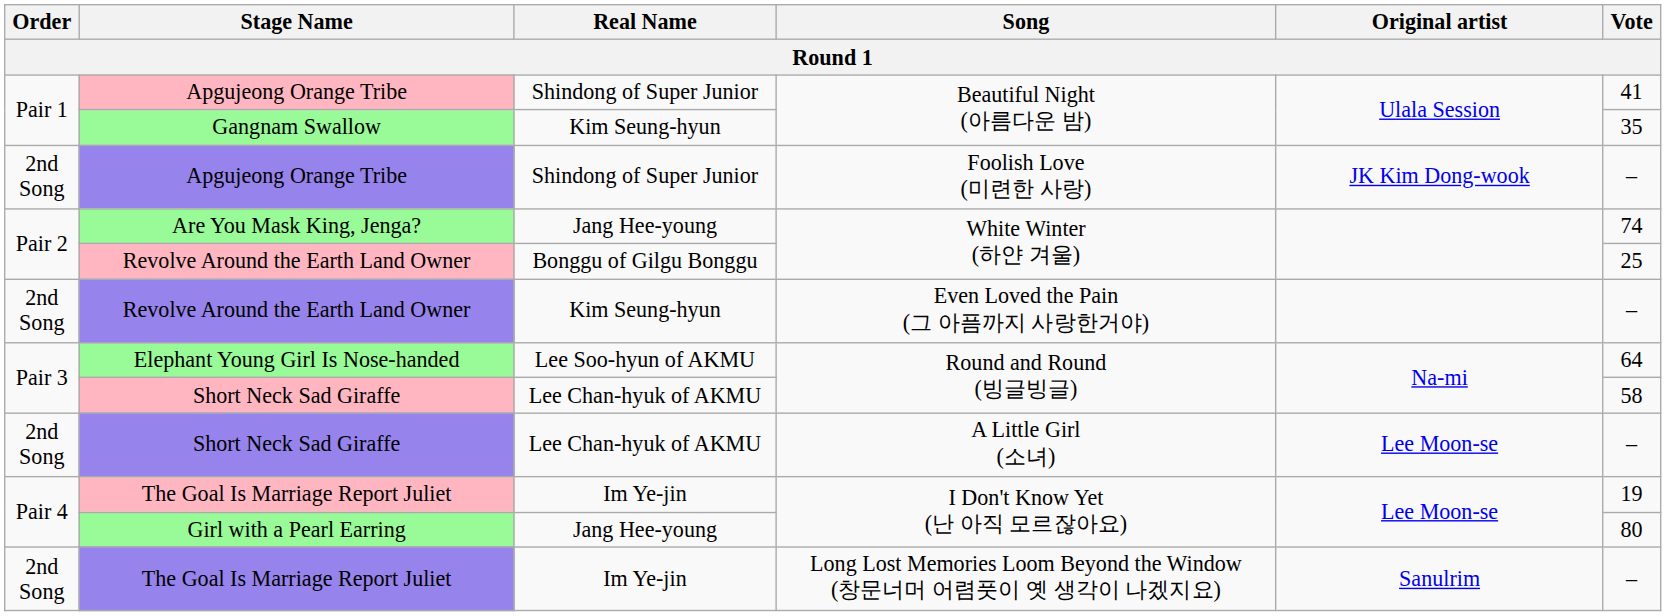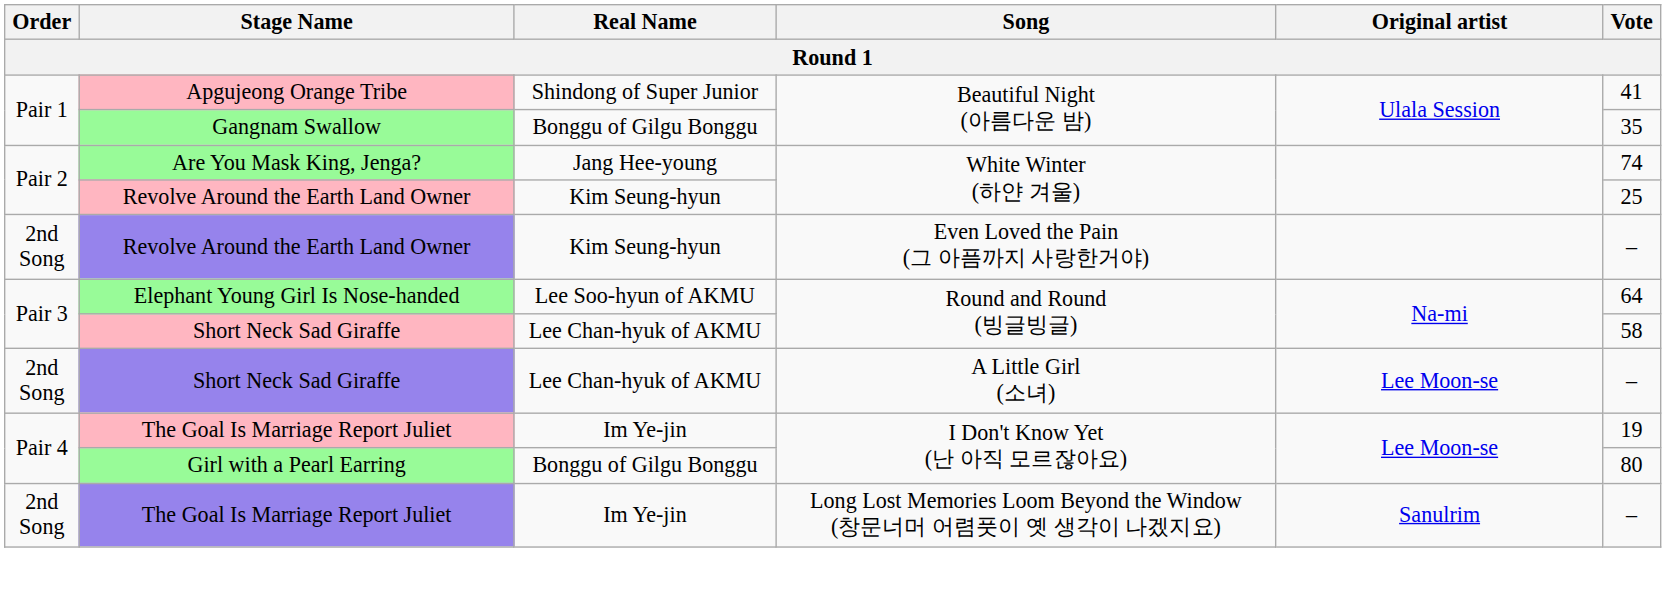Gangnam Swallow | Real Name: Kim Seung-hyun -> Bonggu of Gilgu Bonggu
- row: 2nd Song | Apgujeong Orange Tribe | Shindong of Super Junior | Foolish Love (미련한 사랑) | JK Kim Dong-wook | –
Revolve Around the Earth Land Owner / White Winter (하얀 겨울) | Real Name: Bonggu of Gilgu Bonggu -> Kim Seung-hyun
Girl with a Pearl Earring | Real Name: Jang Hee-young -> Bonggu of Gilgu Bonggu
